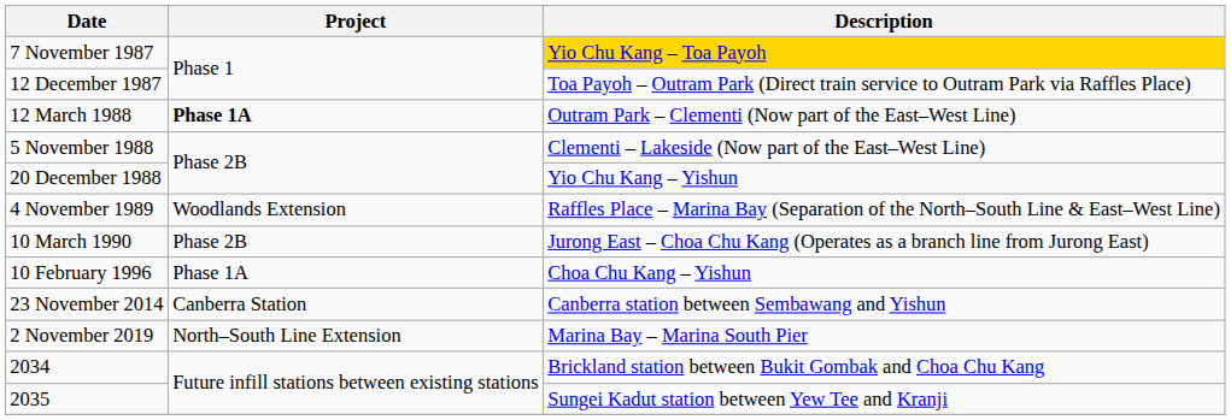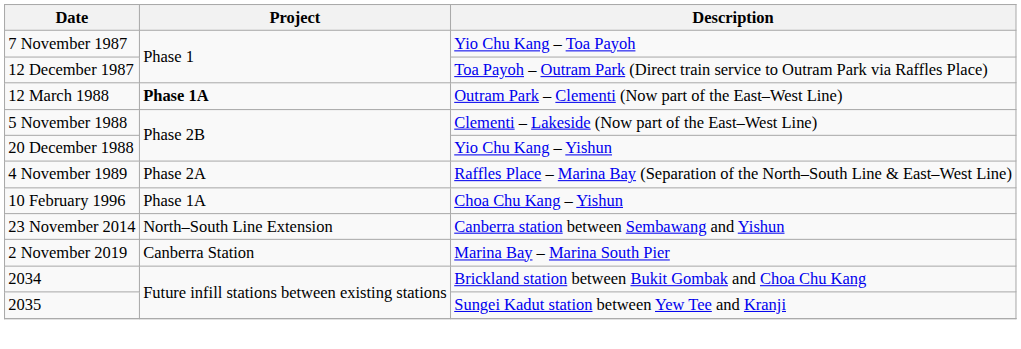7 November 1987 | Description: gold background -> no background
4 November 1989 | Project: Woodlands Extension -> Phase 2A
- row: 10 March 1990 | Phase 2B | Jurong East – Choa Chu Kang (Operates as a branch line from Jurong East)
23 November 2014 | Project: Canberra Station -> North–South Line Extension
2 November 2019 | Project: North–South Line Extension -> Canberra Station
